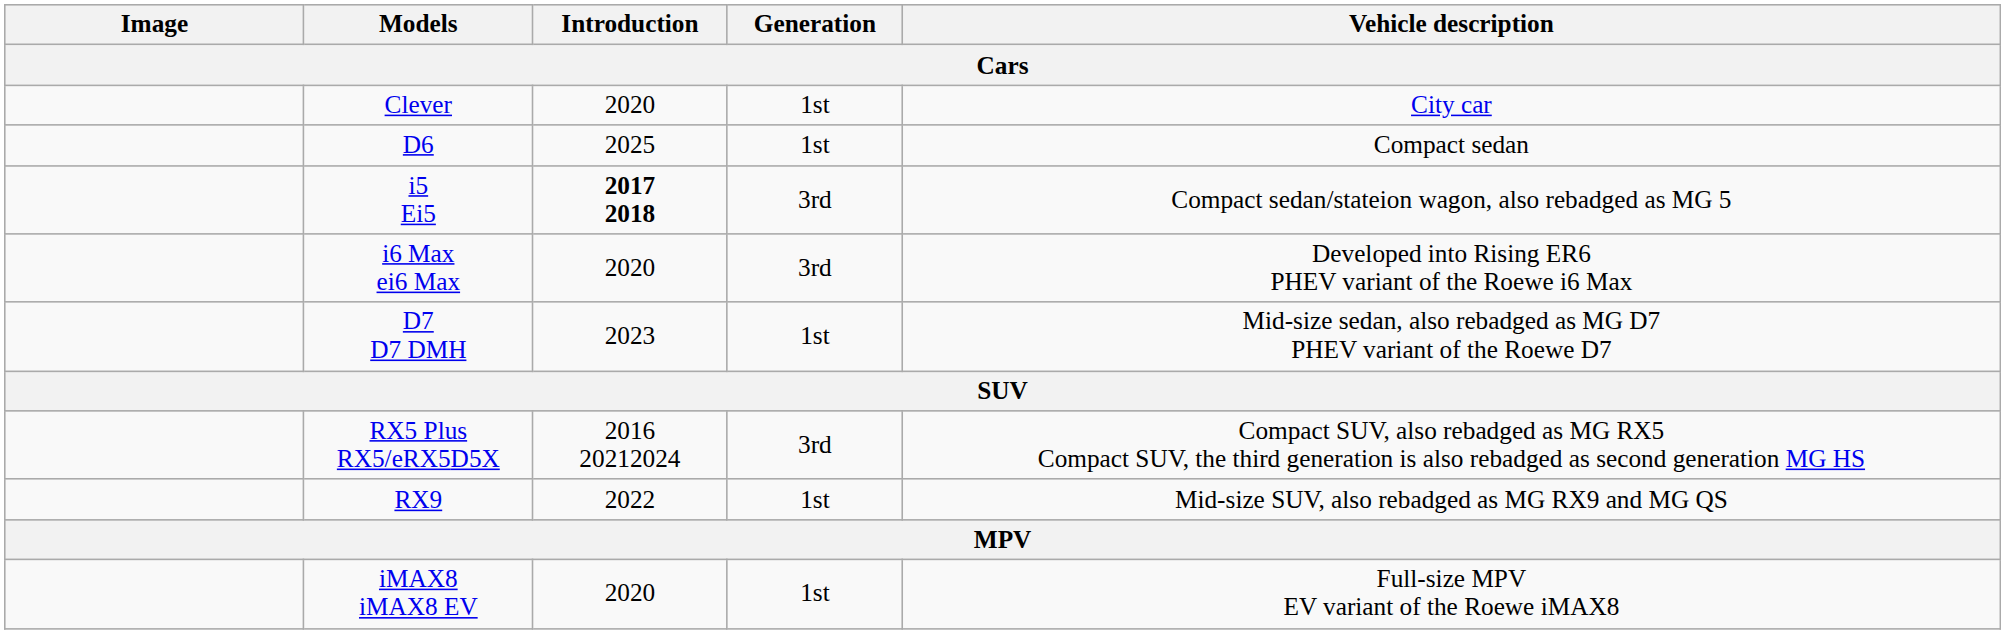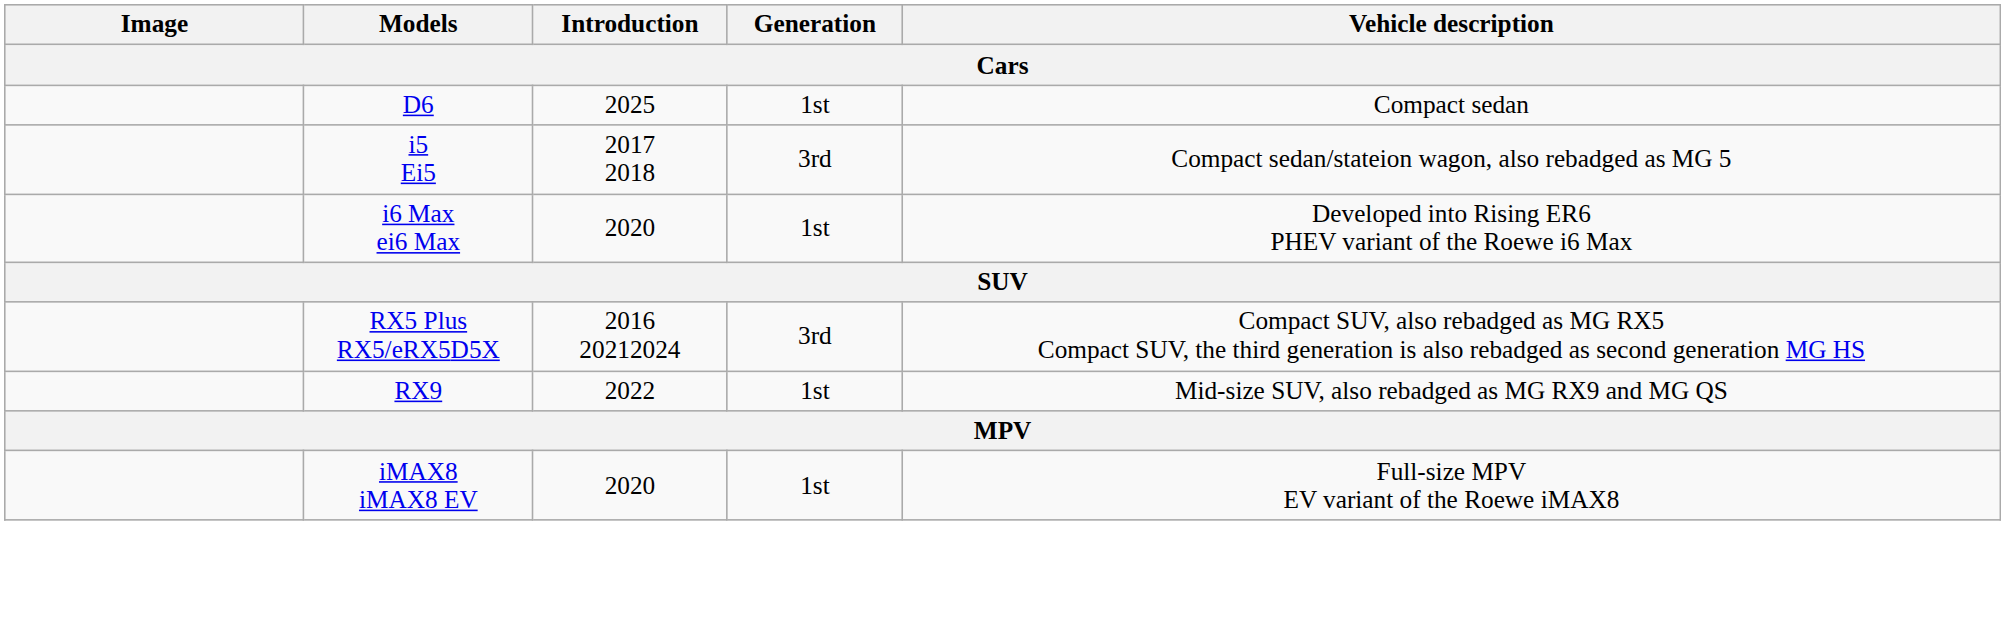- row: Clever | 2020 | 1st | City car
i5 Ei5 | Introduction: bold -> normal
i6 Max ei6 Max | Generation: 3rd -> 1st
- row: D7 D7 DMH | 2023 | 1st | Mid-size sedan, also rebadged as MG D7 PHEV variant of the Roewe D7
